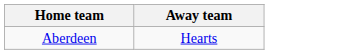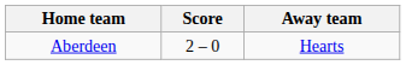+ column: Score | 2 – 0
